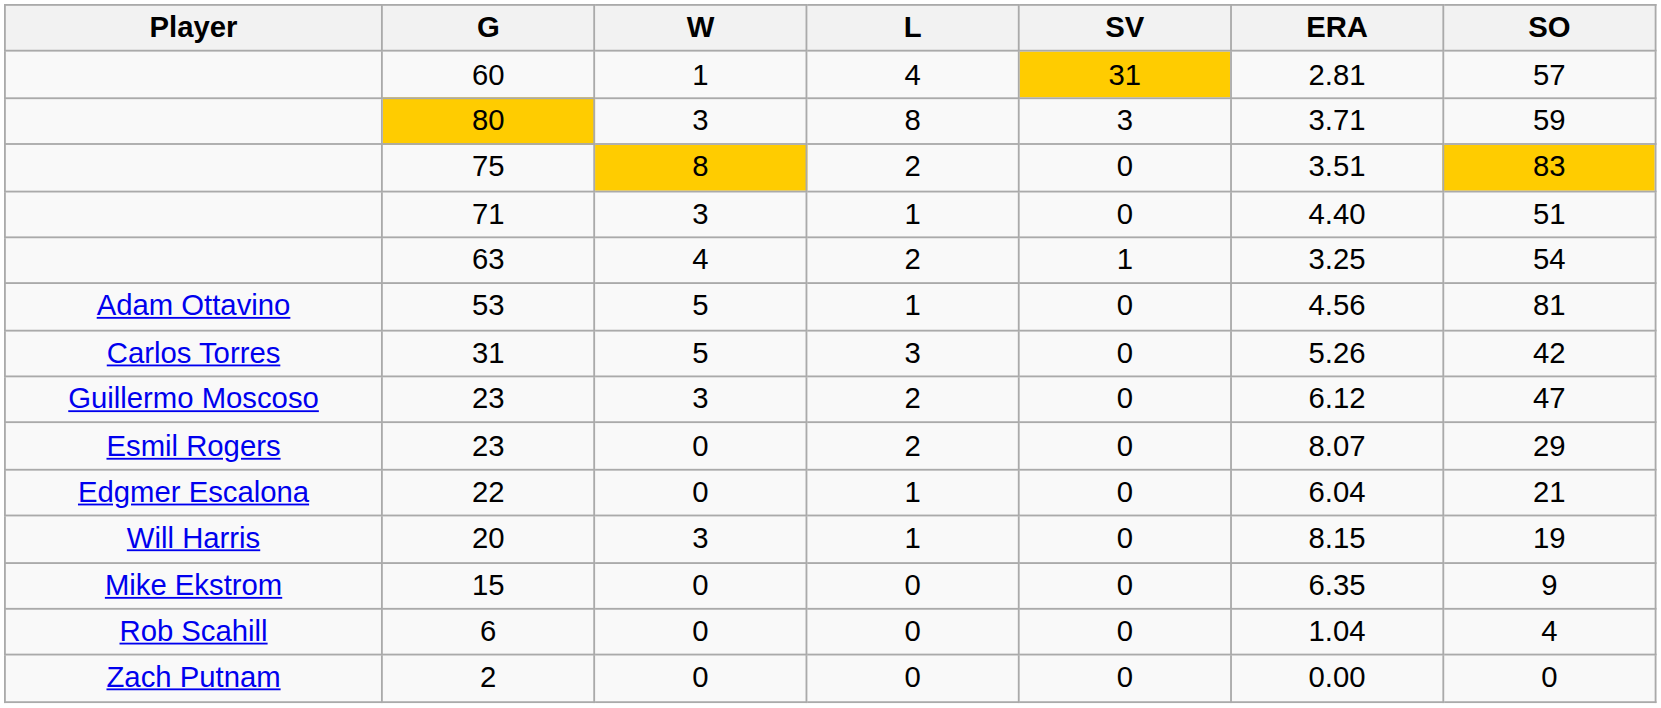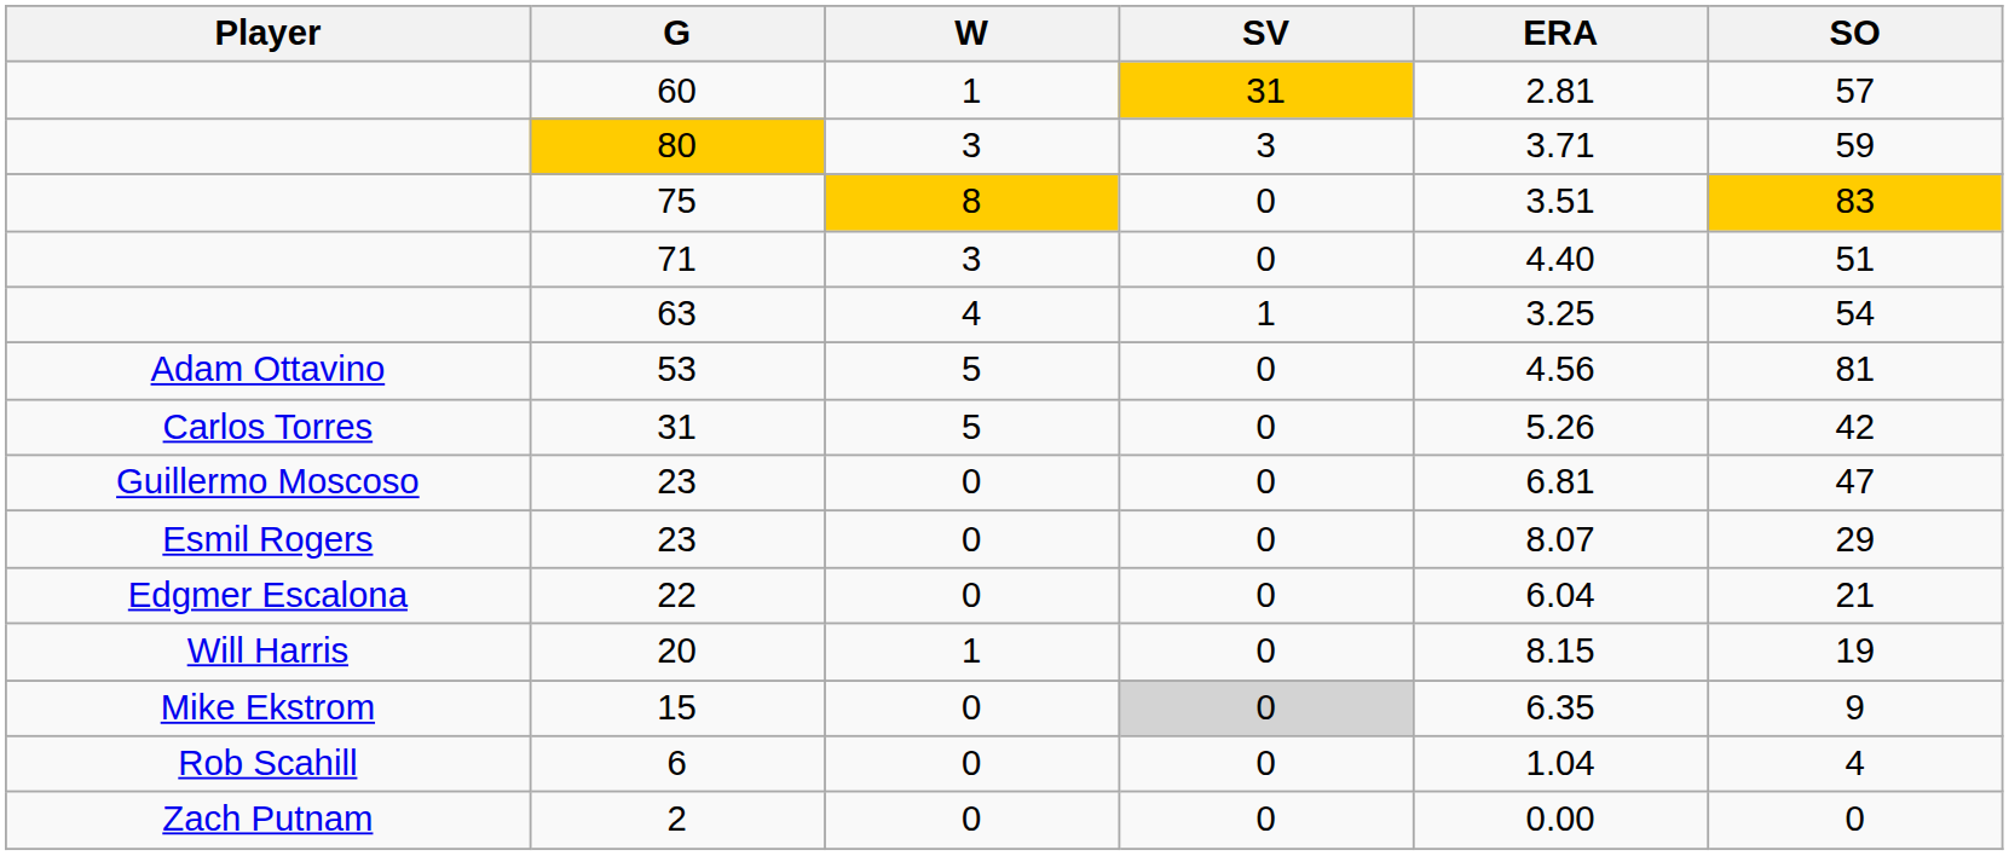- column: L | 4 | 8 | 2 | 1 | 2 | 1 | 3 | 2 | 2 | 1 | 1 | 0 | 0 | 0
Guillermo Moscoso / 23 | W: 3 -> 0
Guillermo Moscoso / 23 | ERA: 6.12 -> 6.81
20 | W: 3 -> 1
15 | SV: no background -> lightgrey background
